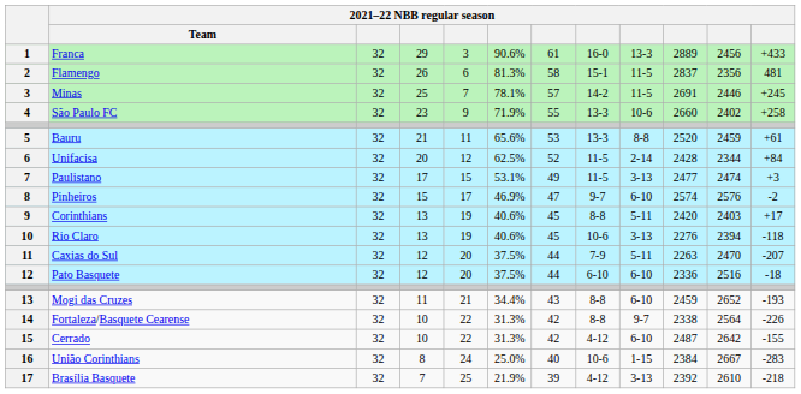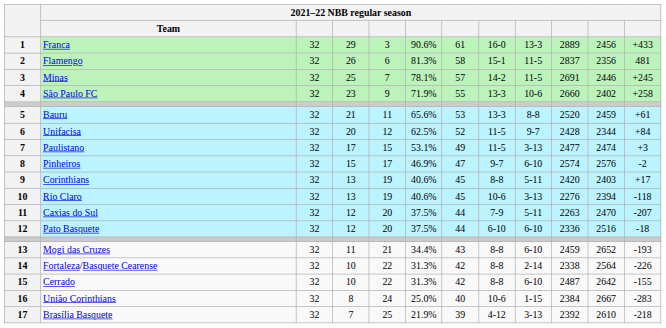Unifacisa | column 9: 2-14 -> 9-7
Fortaleza/Basquete Cearense | column 9: 9-7 -> 2-14
Cerrado | column 8: 4-12 -> 8-8
